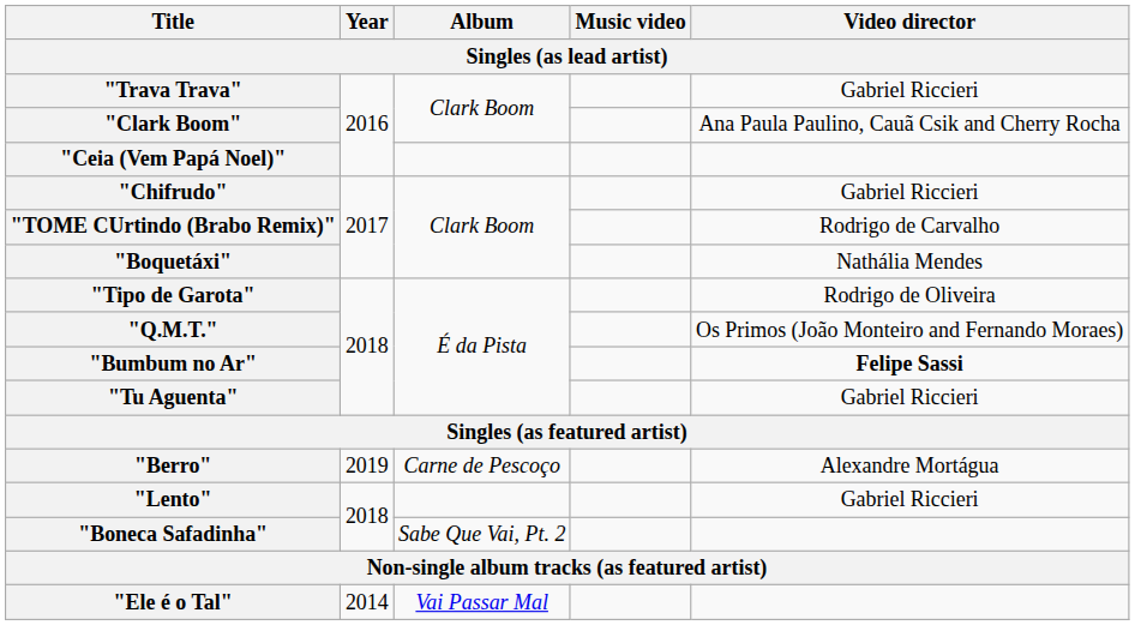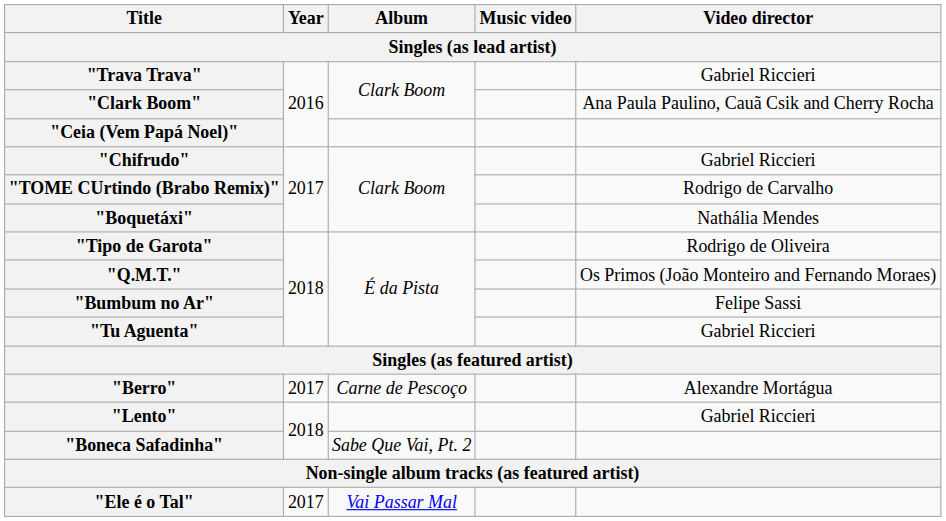"Bumbum no Ar" | Video director: bold -> normal
"Berro" | Year: 2019 -> 2017
"Ele é o Tal" | Year: 2014 -> 2017
